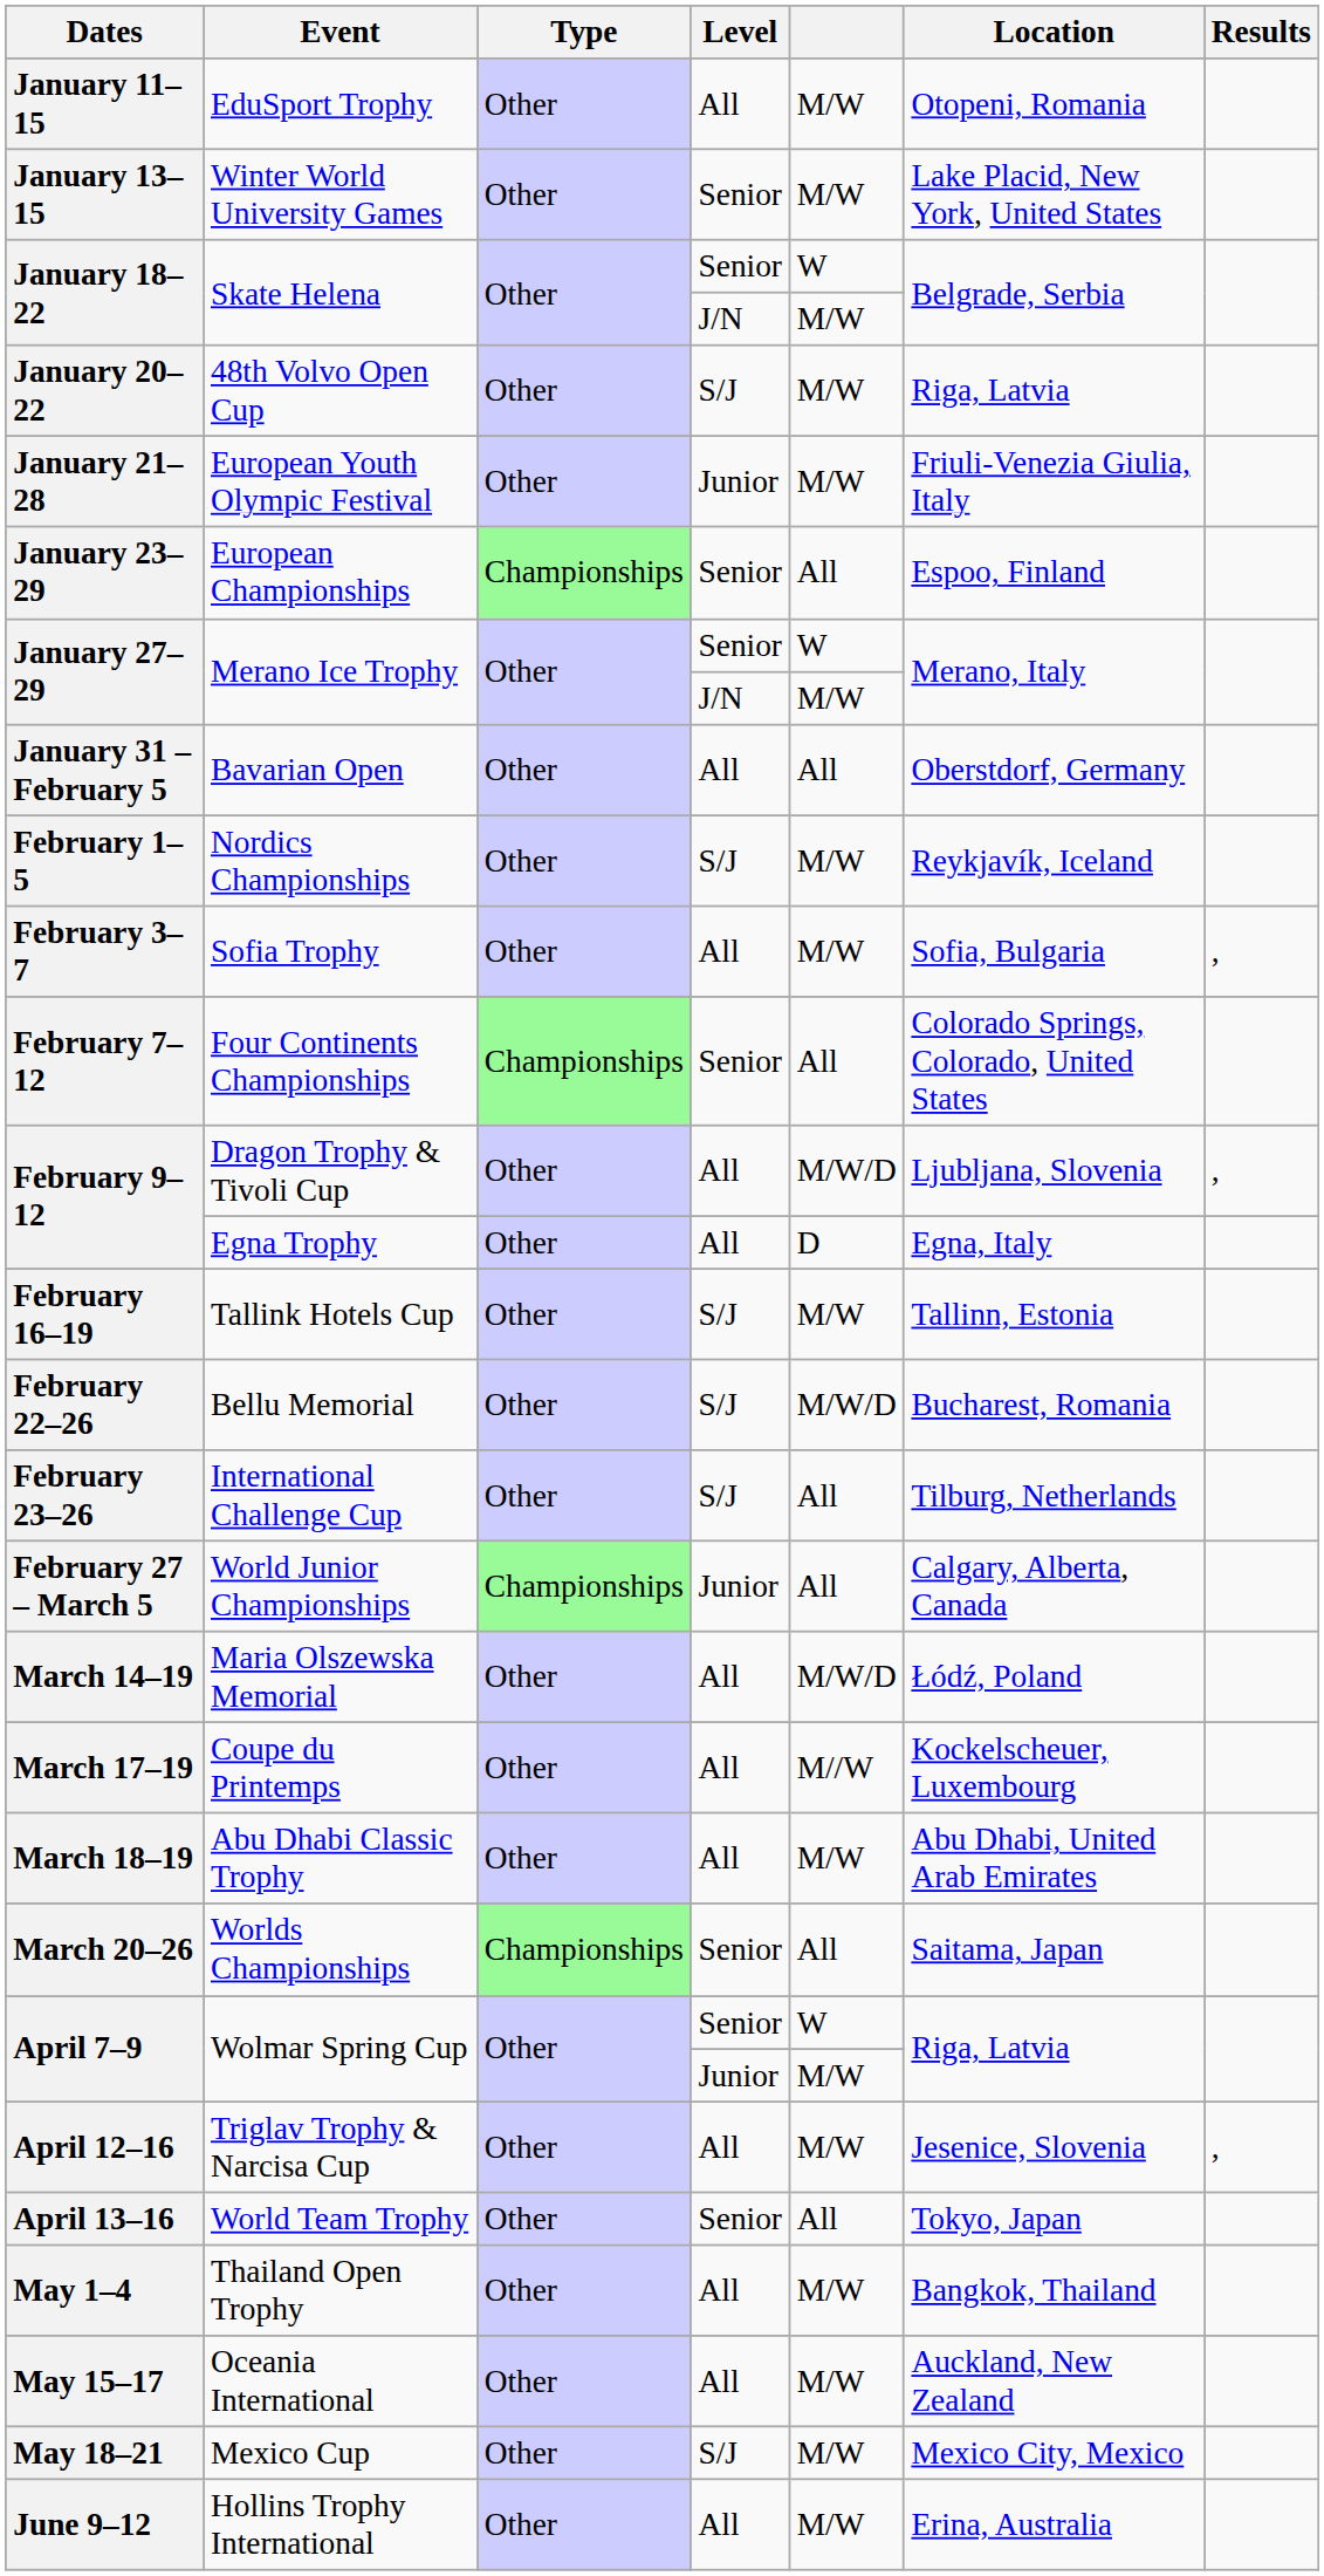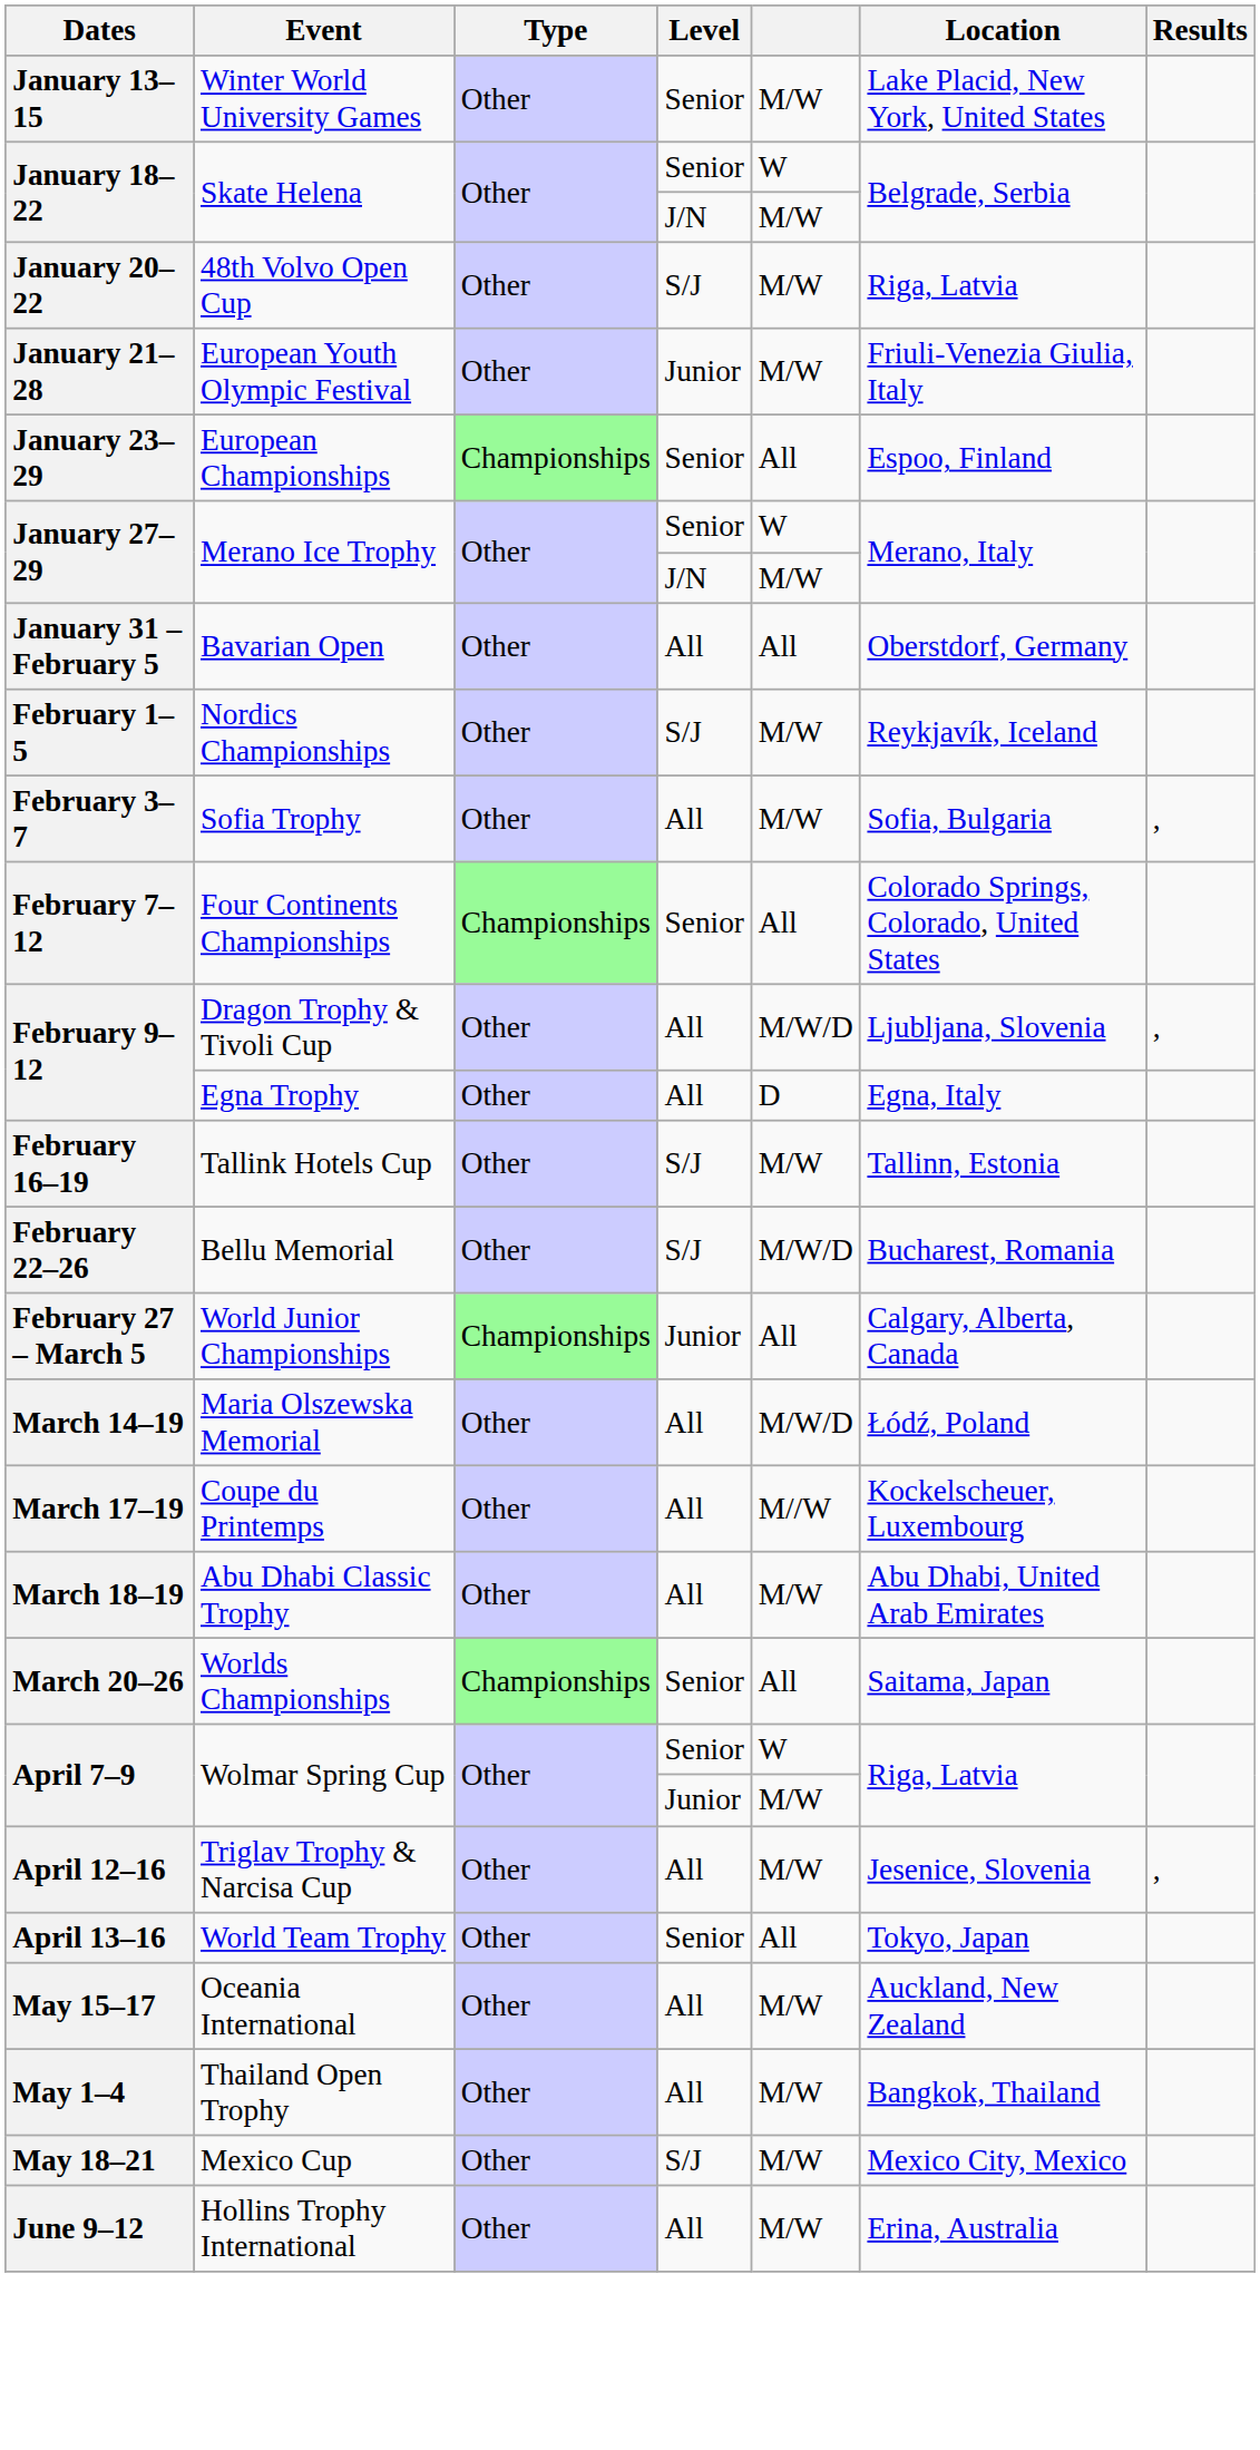- row: January 11–15 | EduSport Trophy | Other | All | M/W | Otopeni, Romania
- row: February 23–26 | International Challenge Cup | Other | S/J | All | Tilburg, Netherlands
rows swapped: Thailand Open Trophy <-> Oceania International
